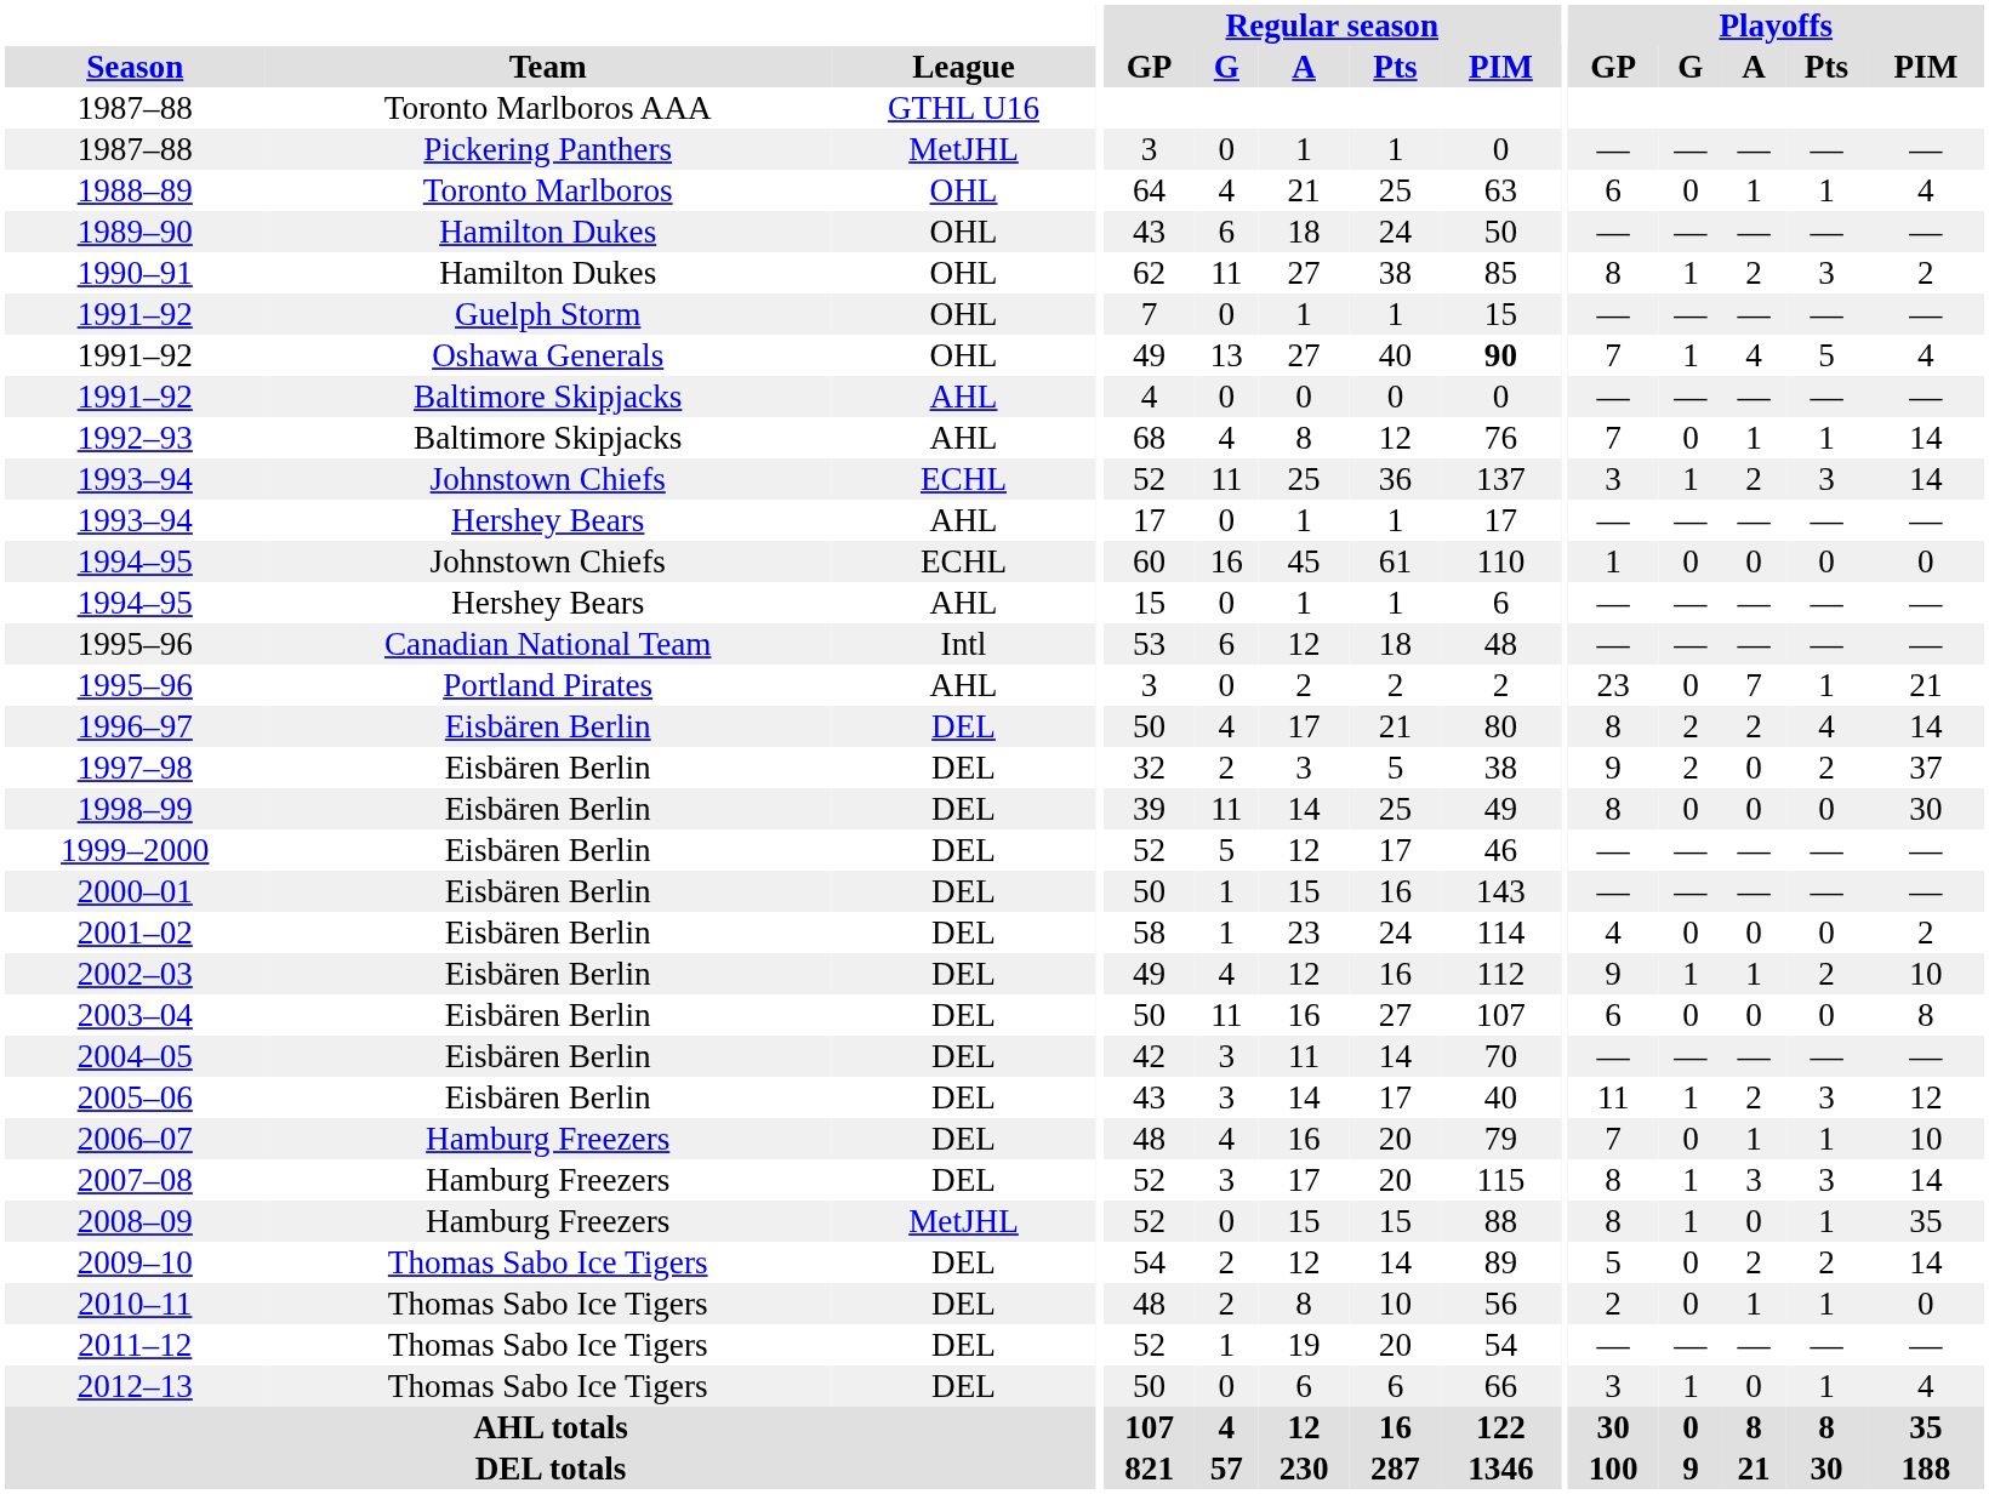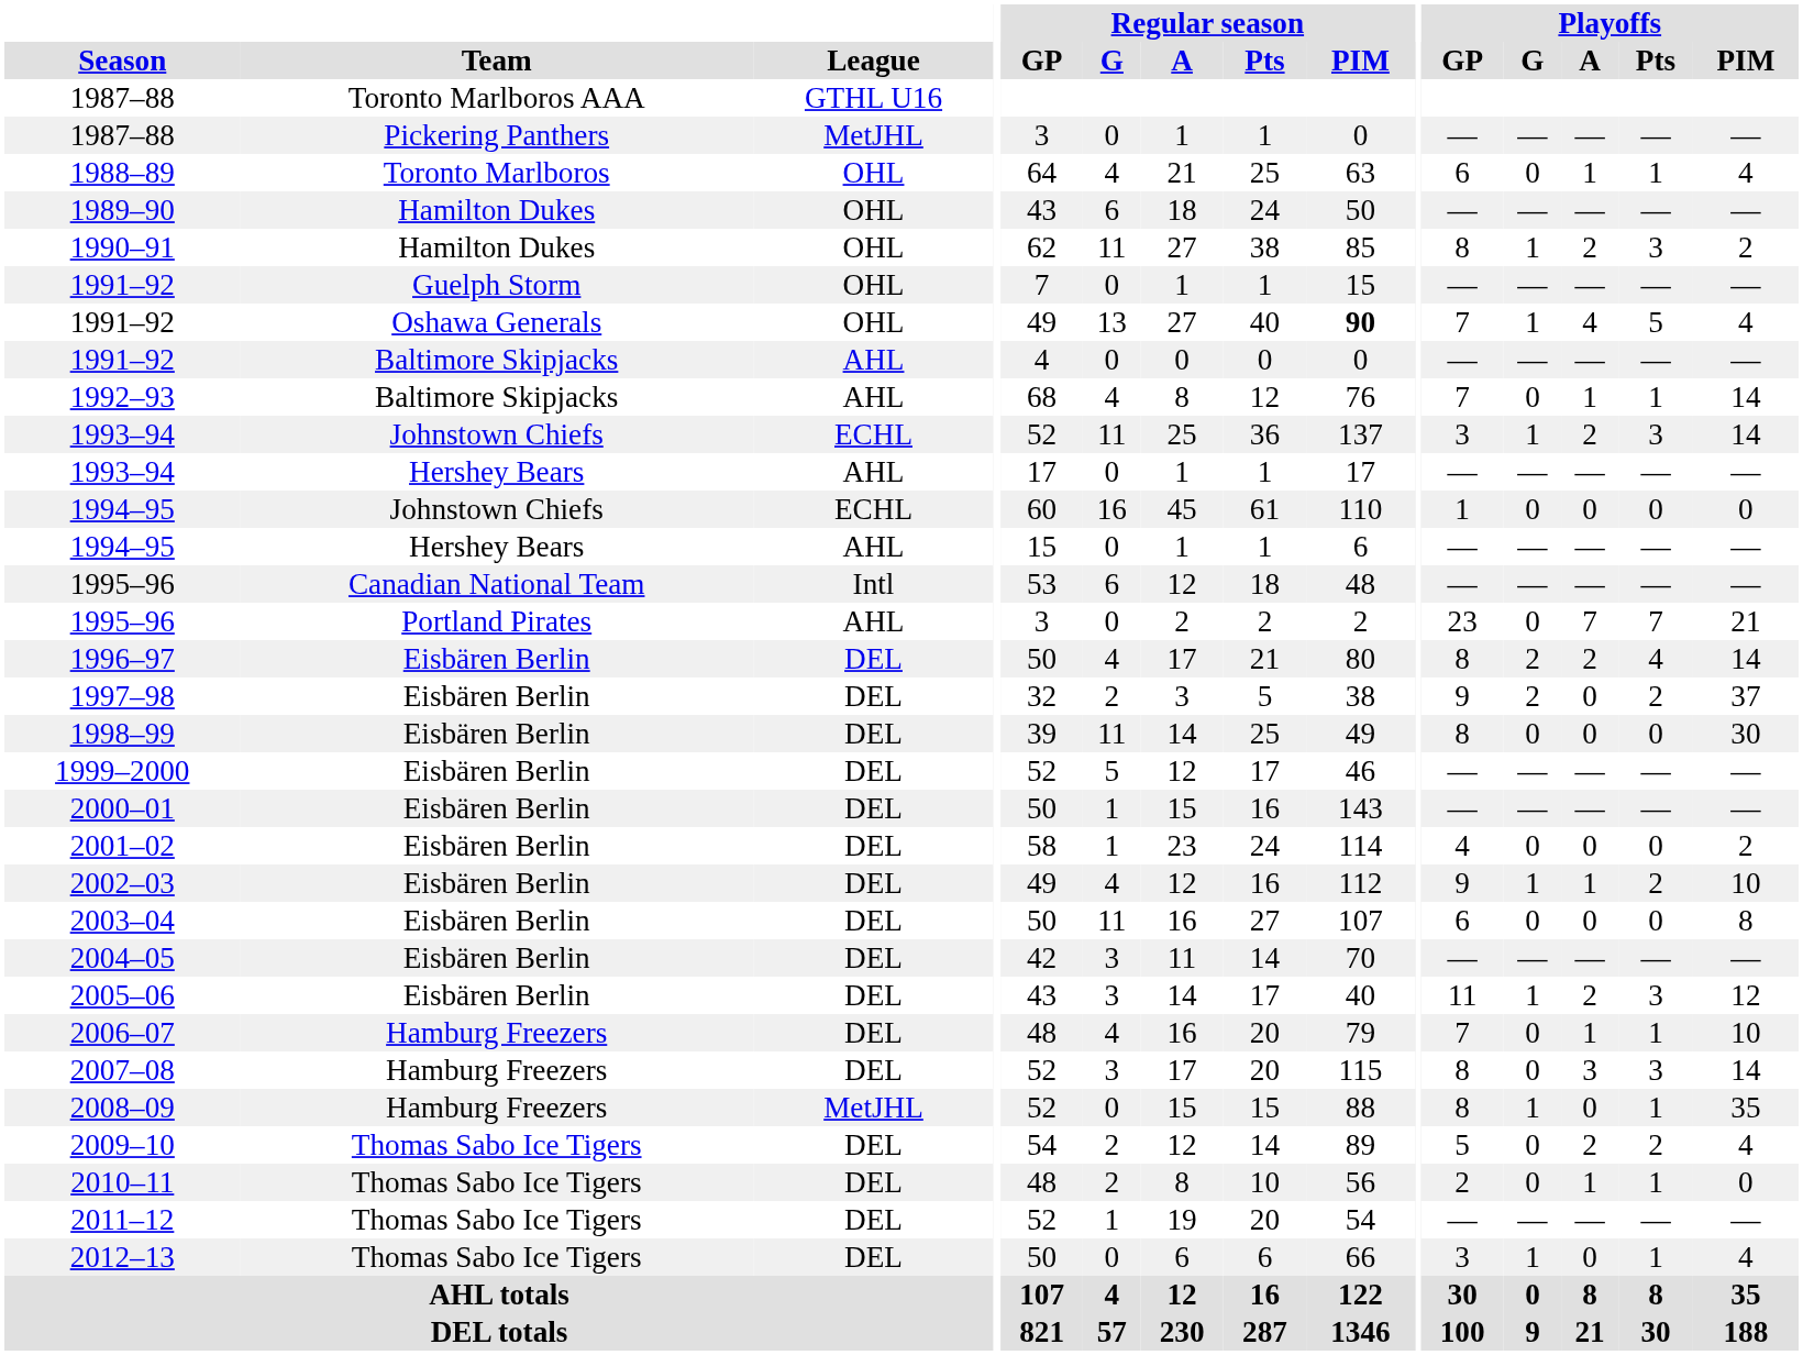1995–96 / Portland Pirates | Playoffs / Pts: 1 -> 7
2007–08 | Playoffs / G: 1 -> 0
2009–10 | Playoffs / PIM: 14 -> 4
